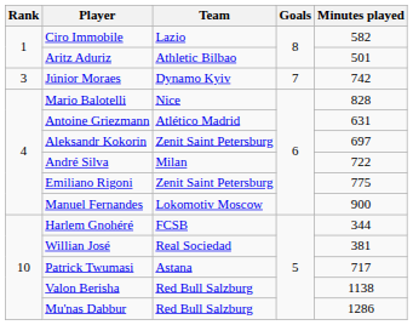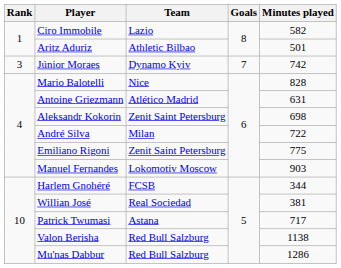Aleksandr Kokorin | Minutes played: 697 -> 698
Manuel Fernandes | Minutes played: 900 -> 903
